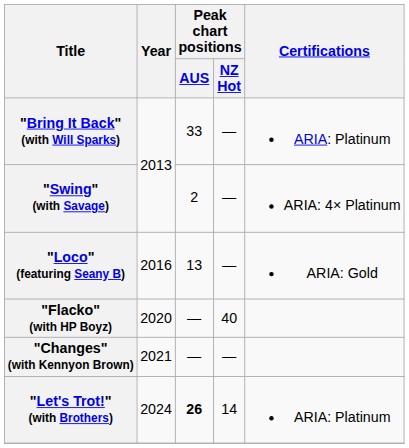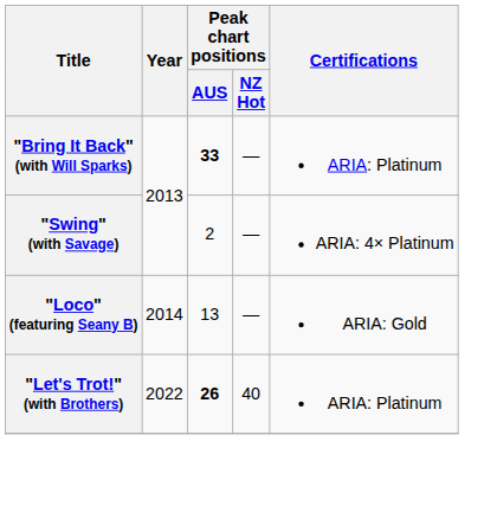"Bring It Back" (with Will Sparks) | Peak chart positions / AUS: normal -> bold
"Loco" (featuring Seany B) | Year: 2016 -> 2014
- row: "Flacko" (with HP Boyz) | 2020 | — | 40
- row: "Changes" (with Kennyon Brown) | 2021 | — | —
"Let's Trot!" (with Brothers) | Year: 2024 -> 2022
"Let's Trot!" (with Brothers) | Peak chart positions / NZ Hot: 14 -> 40
